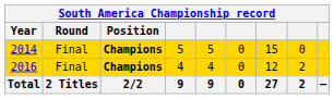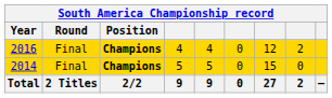rows swapped: 2014 <-> 2016
